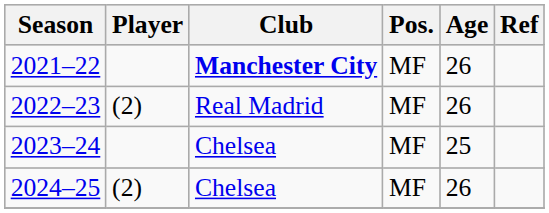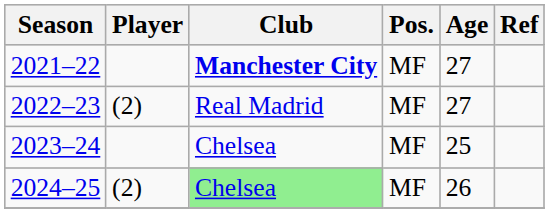2021–22 | Age: 26 -> 27
2022–23 | Age: 26 -> 27
2024–25 | Club: no background -> lightgreen background
